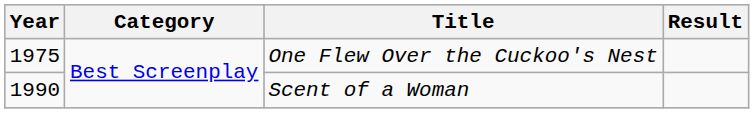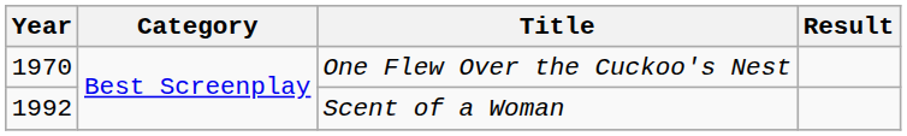One Flew Over the Cuckoo's Nest | Year: 1975 -> 1970
Scent of a Woman | Year: 1990 -> 1992
